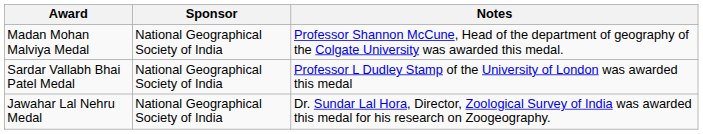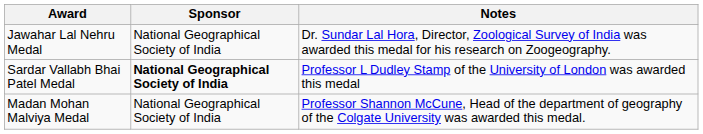rows swapped: Jawahar Lal Nehru Medal <-> Madan Mohan Malviya Medal
Sardar Vallabh Bhai Patel Medal | Sponsor: normal -> bold
